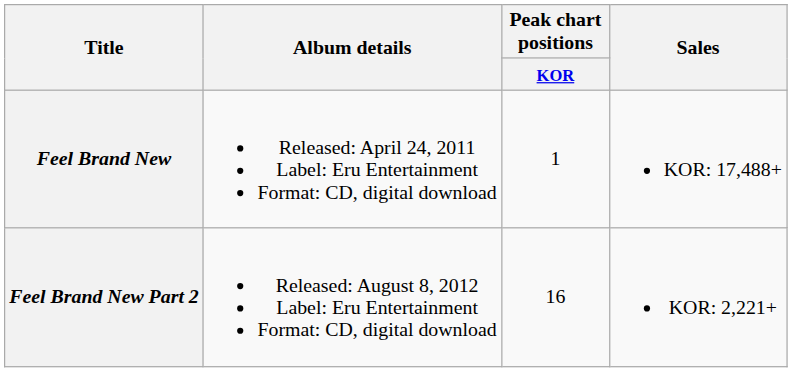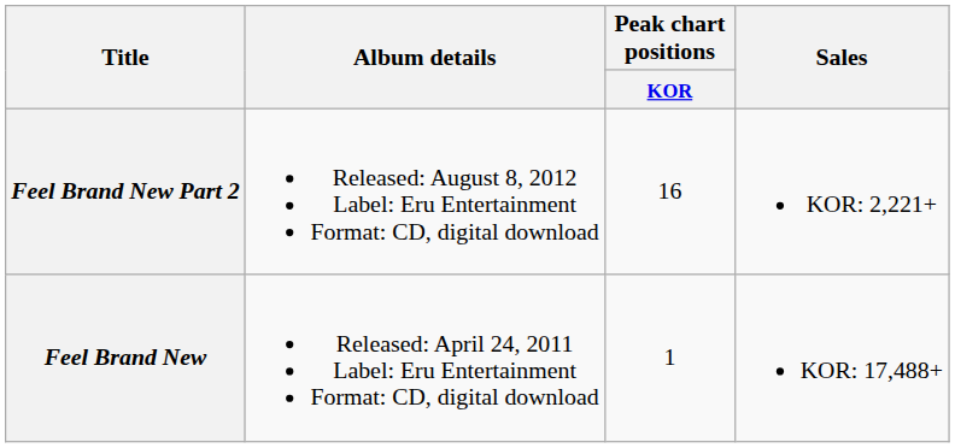rows swapped: Feel Brand New <-> Feel Brand New Part 2
